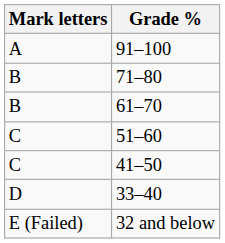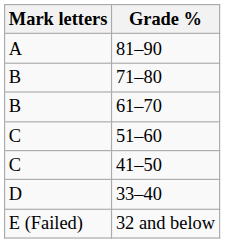- row: A | 91–100
+ row: A | 81–90
